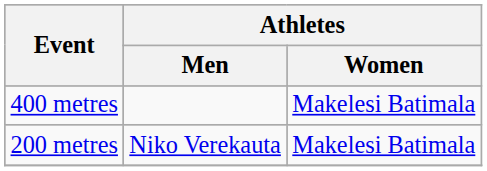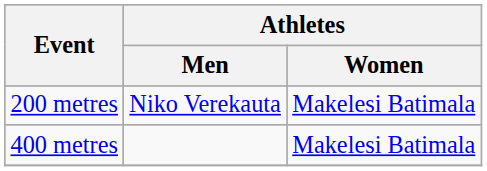rows swapped: 200 metres <-> 400 metres
